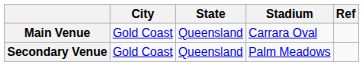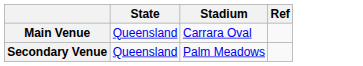- column: City | Gold Coast | Gold Coast
